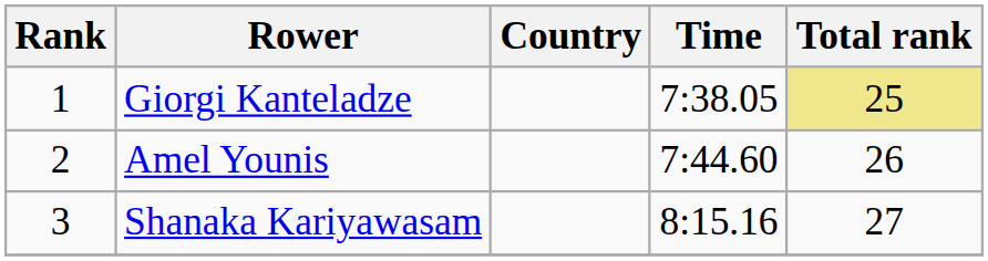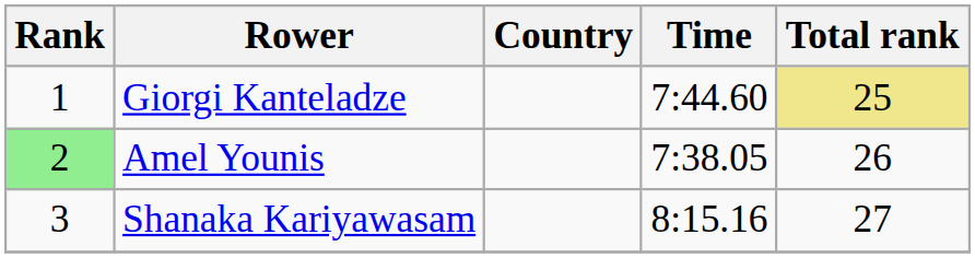Giorgi Kanteladze | Time: 7:38.05 -> 7:44.60
Amel Younis | Rank: no background -> lightgreen background
Amel Younis | Time: 7:44.60 -> 7:38.05
